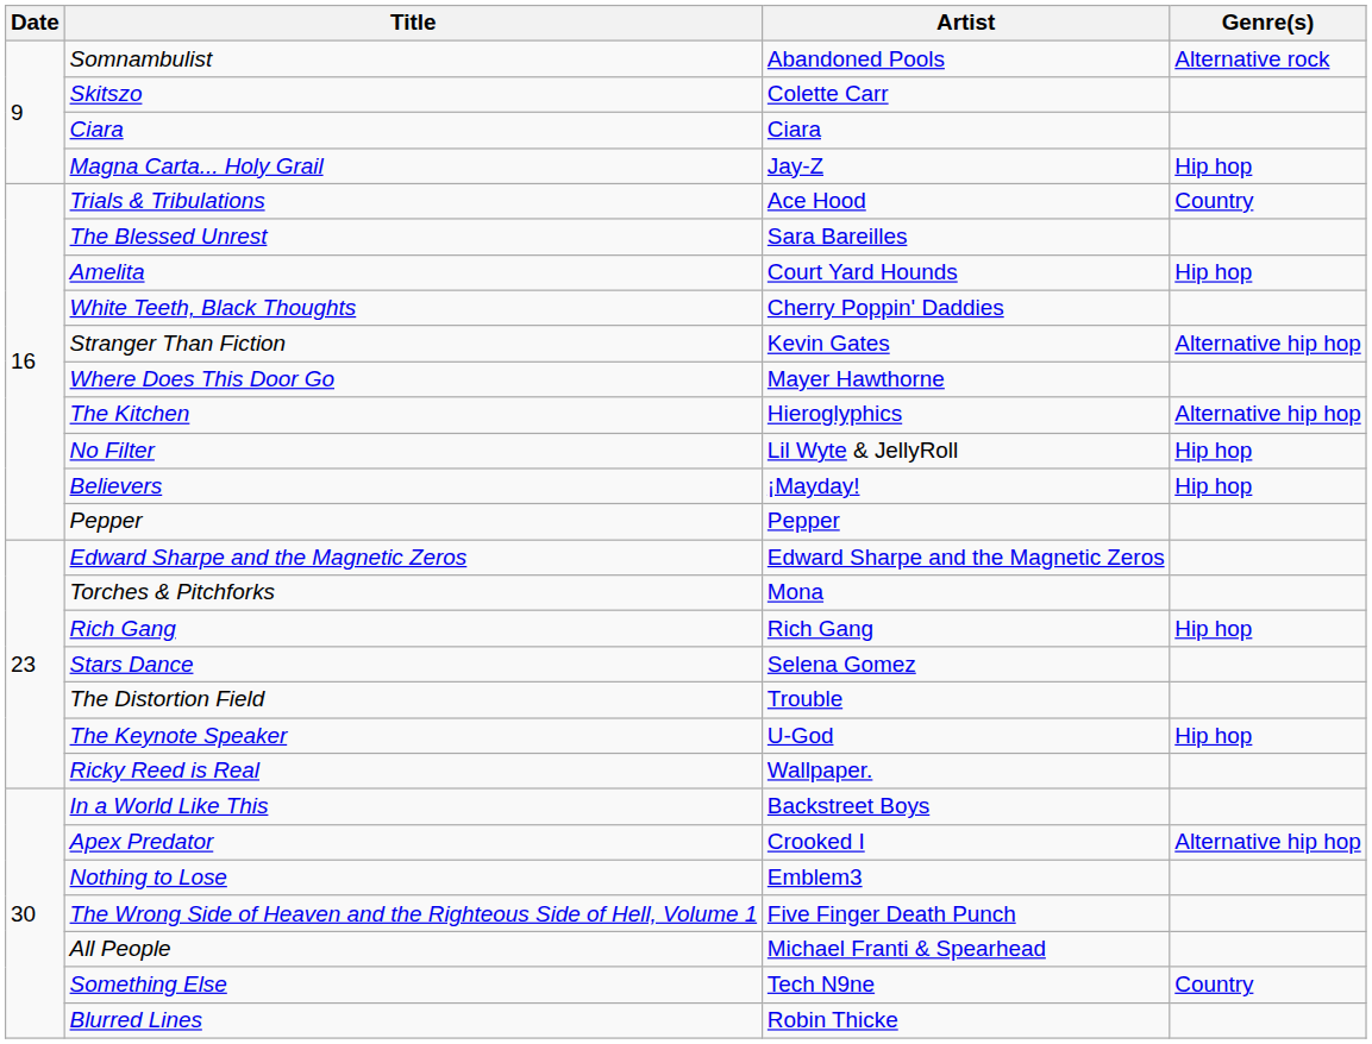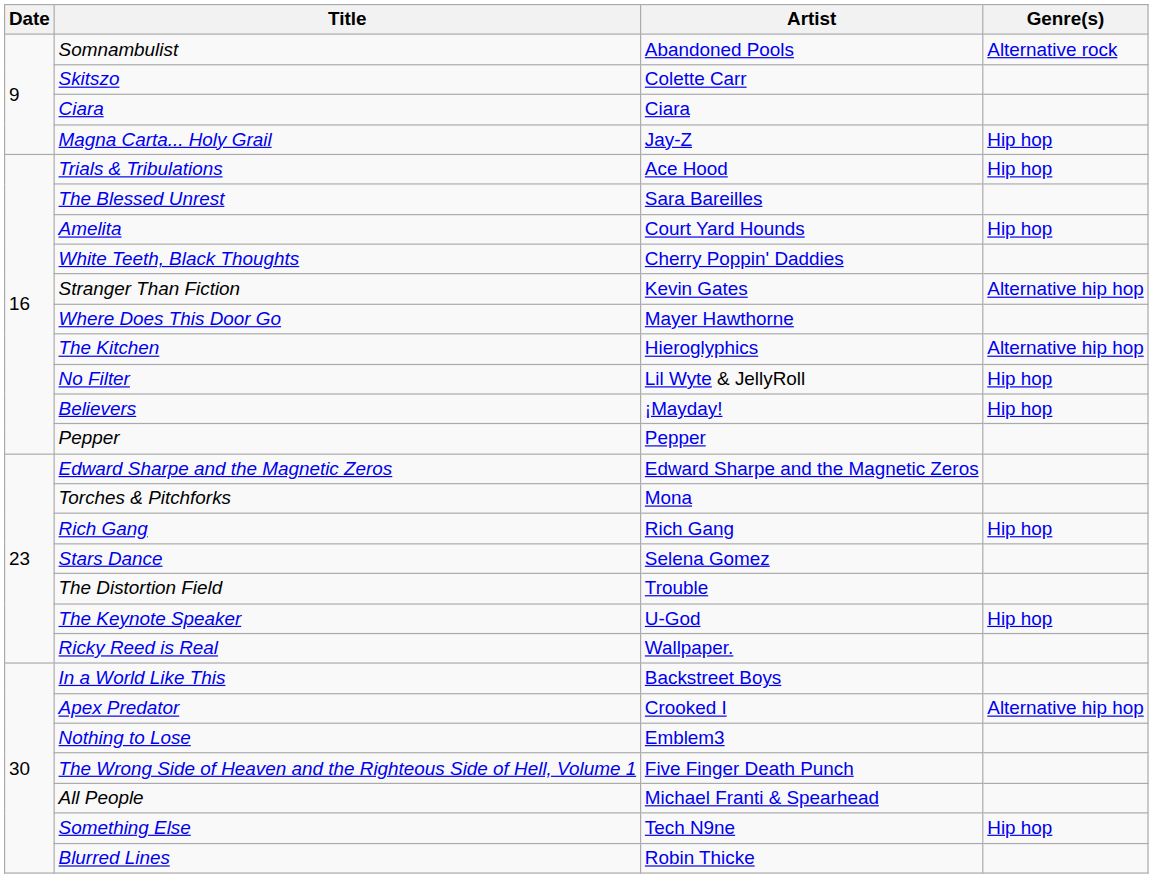Trials & Tribulations | Genre(s): Country -> Hip hop
Something Else | Genre(s): Country -> Hip hop
